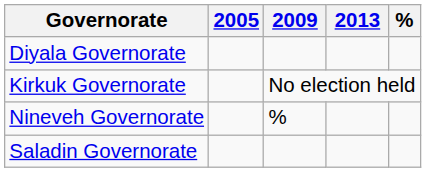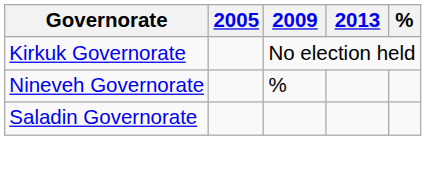- row: Diyala Governorate
